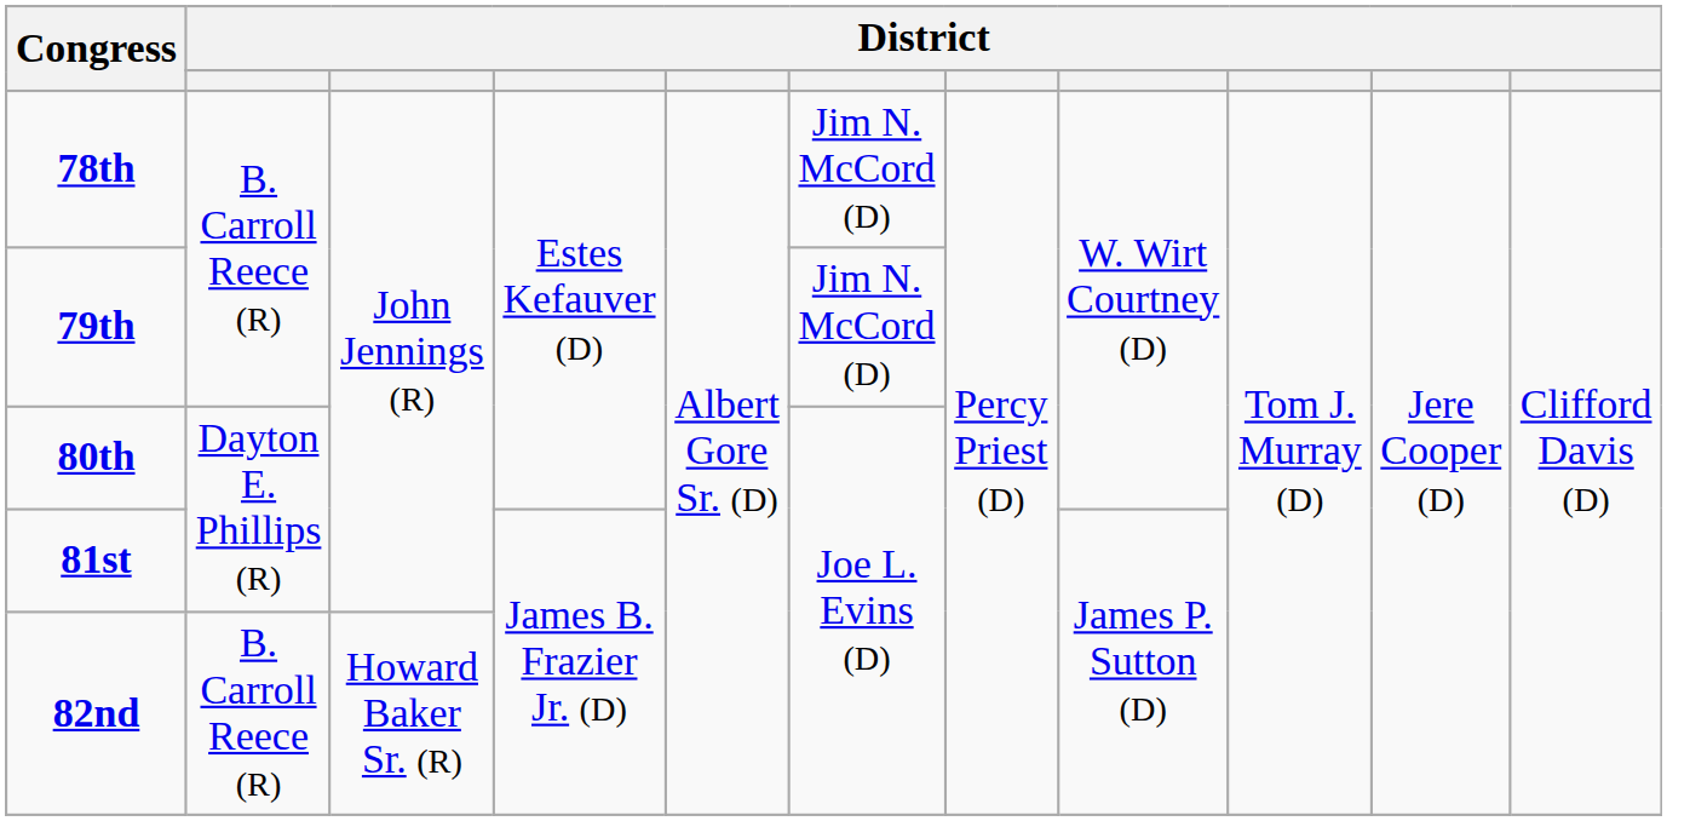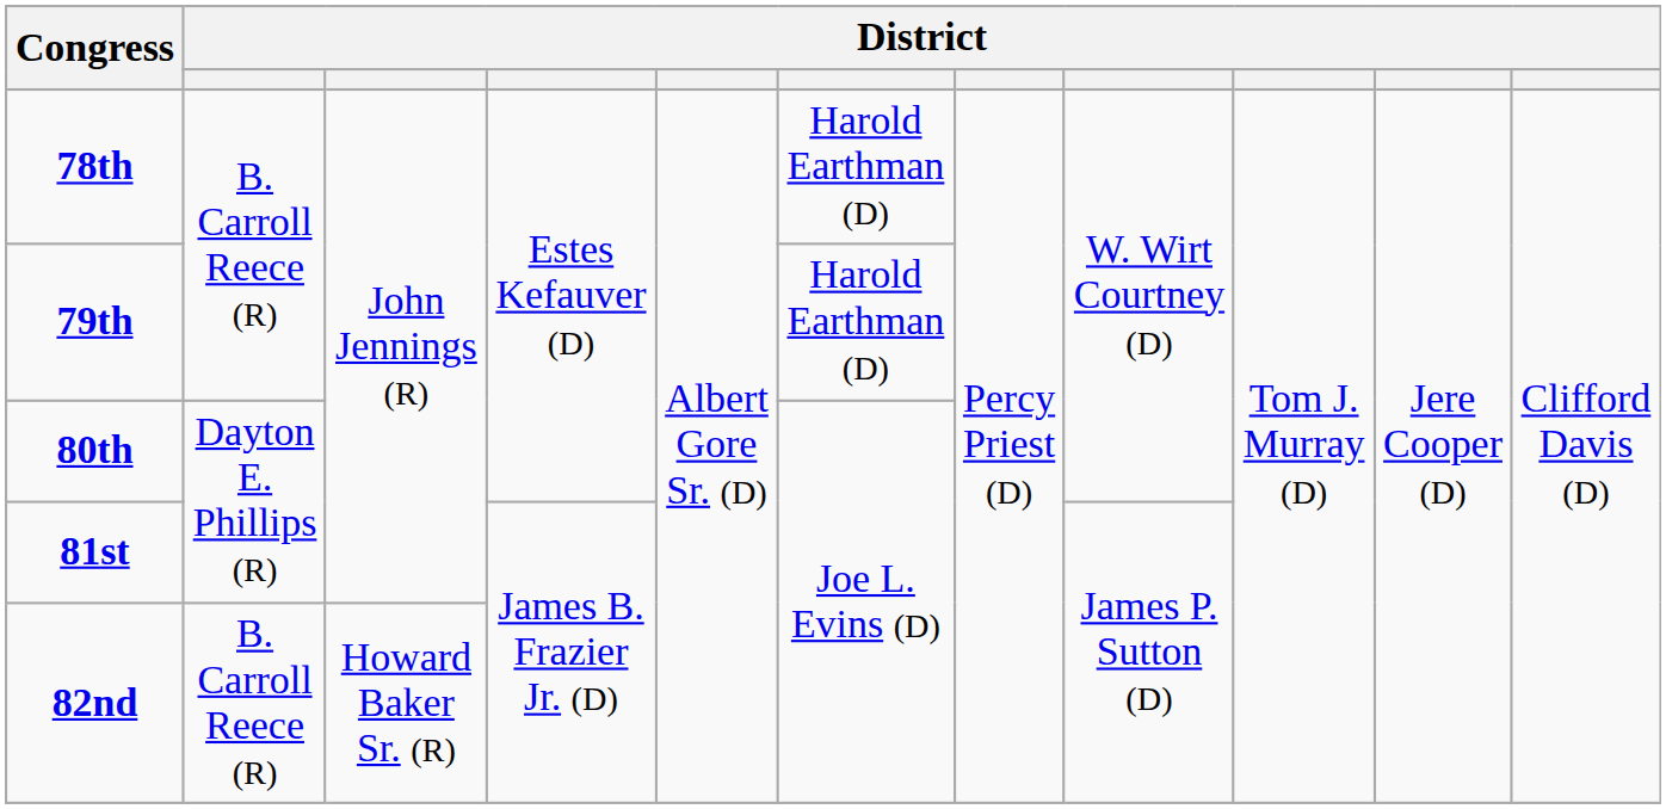78th | column 6: Jim N. McCord (D) -> Harold Earthman (D)
79th | column 6: Jim N. McCord (D) -> Harold Earthman (D)
